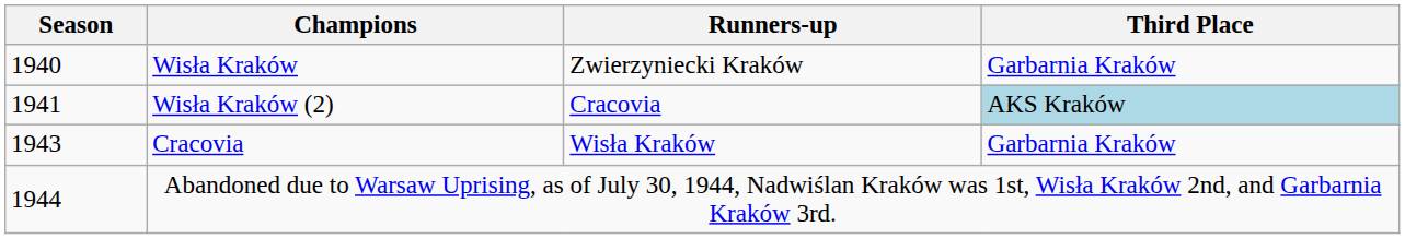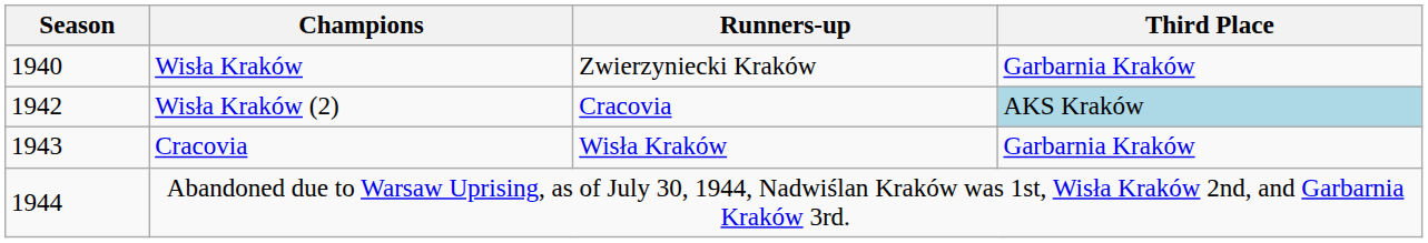Wisła Kraków (2) | Season: 1941 -> 1942
